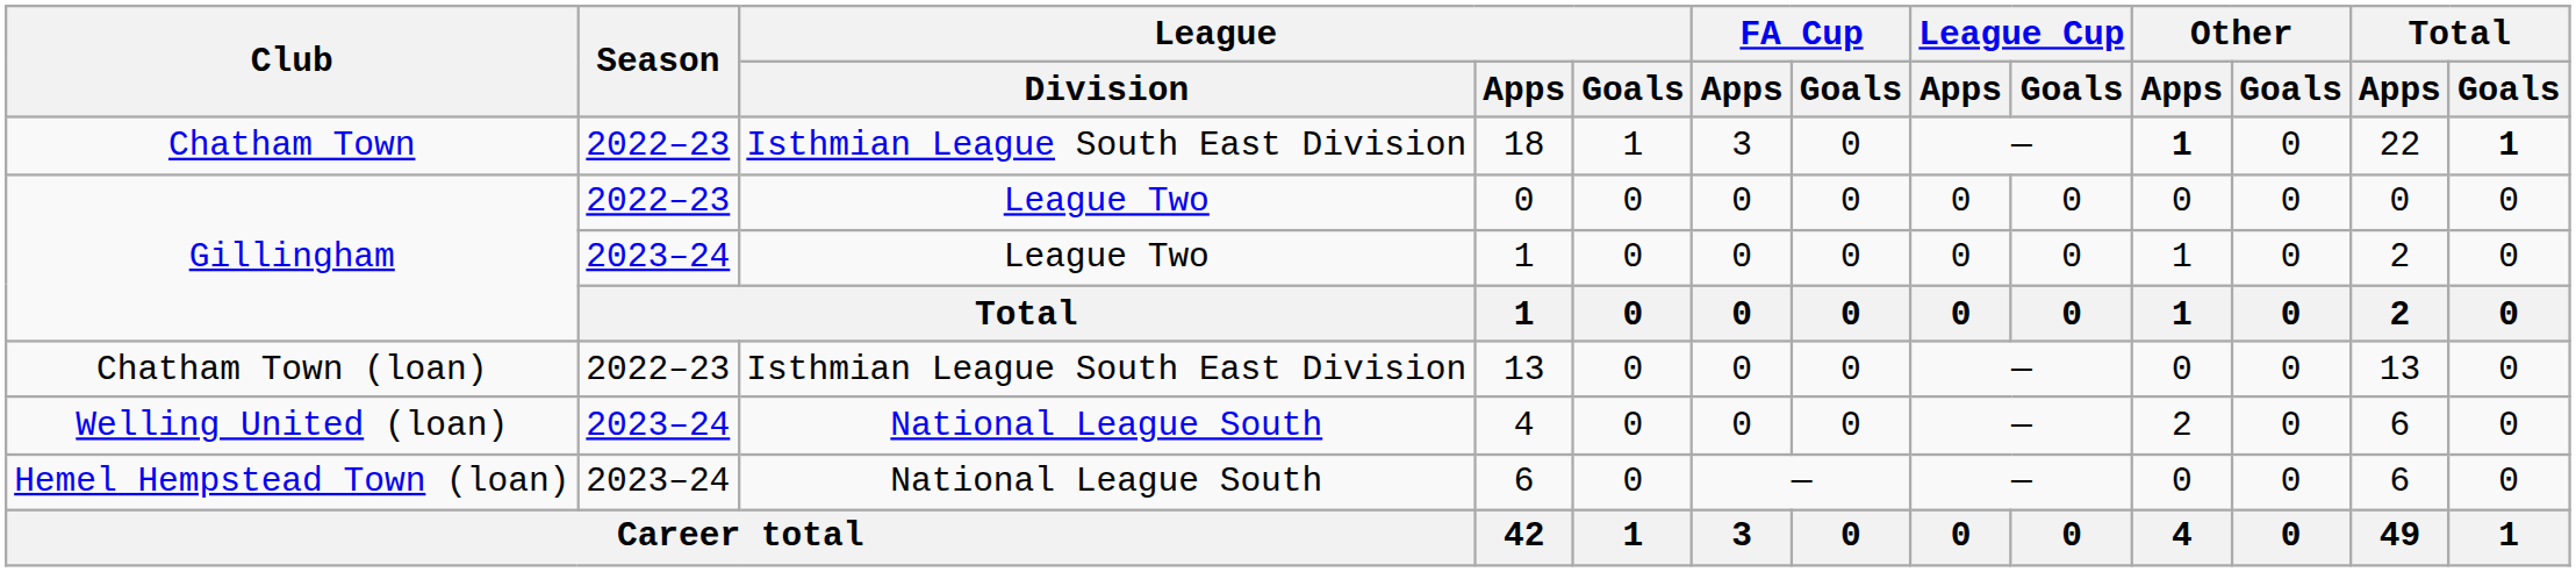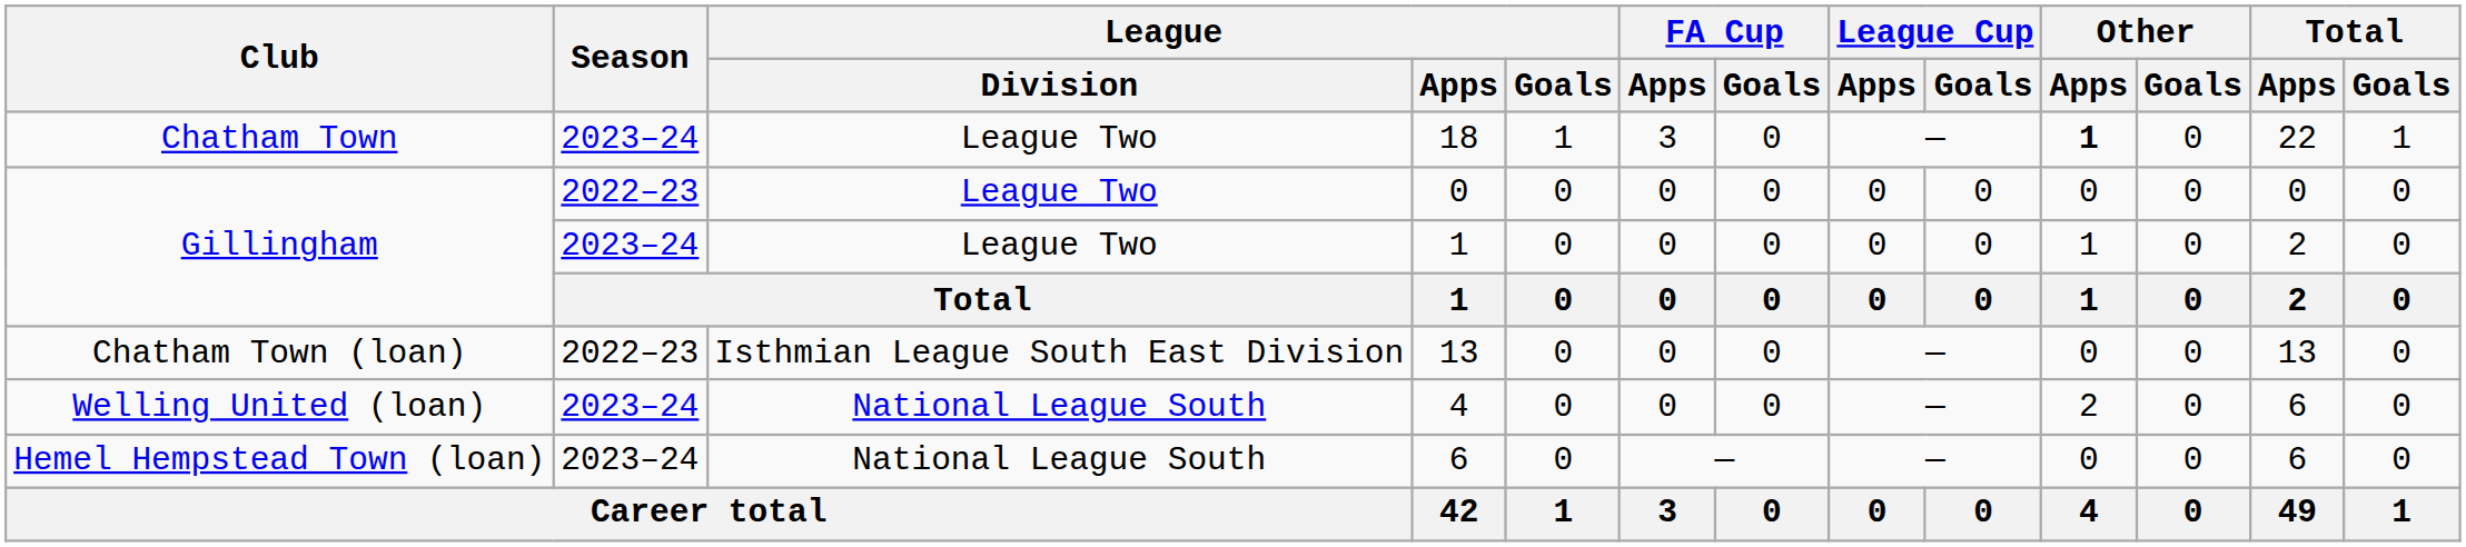18 | Season: 2022–23 -> 2023–24
18 | League / Division: Isthmian League South East Division -> League Two
18 | Total / Goals: bold -> normal
